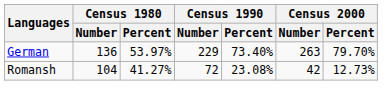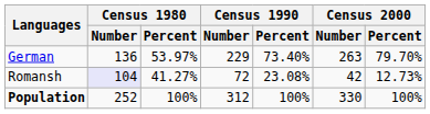Romansh | Census 1980 / Number: no background -> lavender background
+ row: Population | 252 | 100% | 312 | 100% | 330 | 100%
